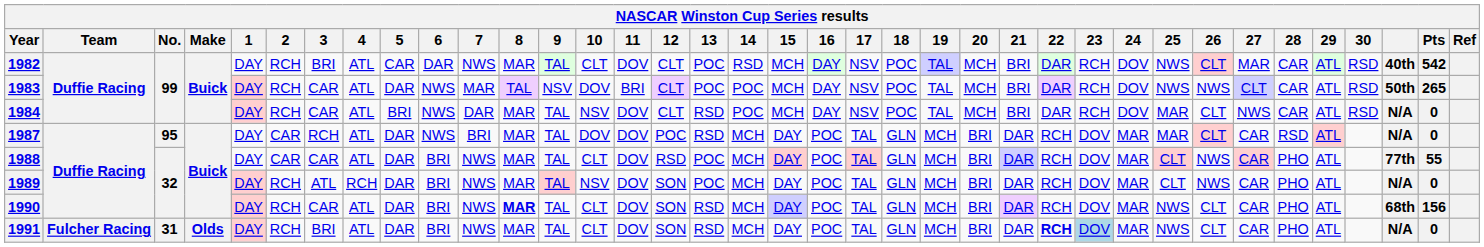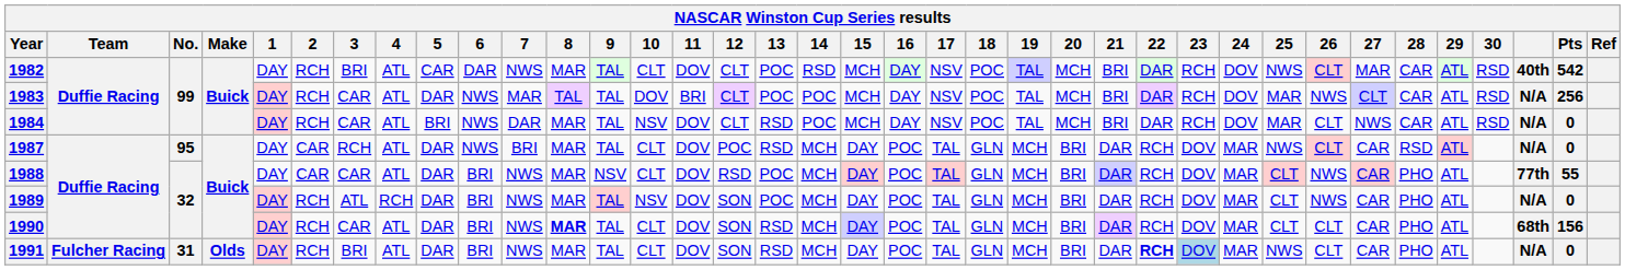1983 | 9: NSV -> TAL
1983 | 25: NWS -> MAR
1983 | column 35: 50th -> N/A
1983 | Pts: 265 -> 256
1987 | 10: DOV -> CLT
1987 | 25: MAR -> NWS
1988 | 9: TAL -> NSV
1990 | 25: NWS -> CLT
